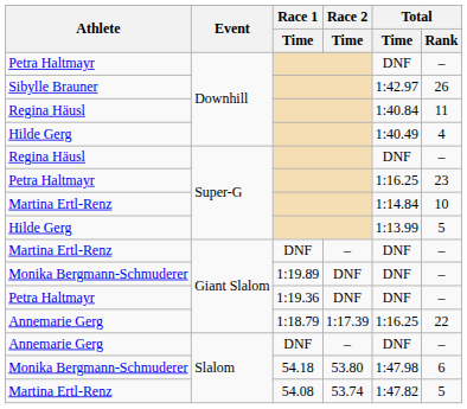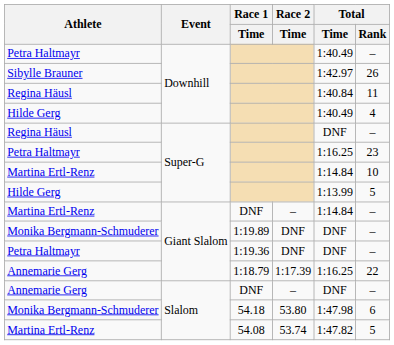Petra Haltmayr / Downhill | Total / Time: DNF -> 1:40.49
Martina Ertl-Renz / Giant Slalom | Total / Time: DNF -> 1:14.84
